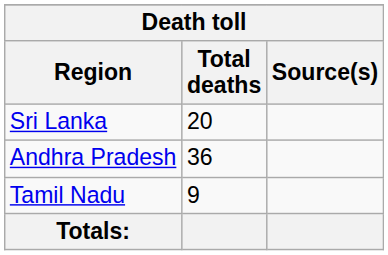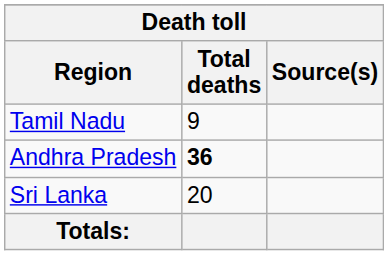rows swapped: Sri Lanka <-> Tamil Nadu
Andhra Pradesh | Total deaths: normal -> bold
